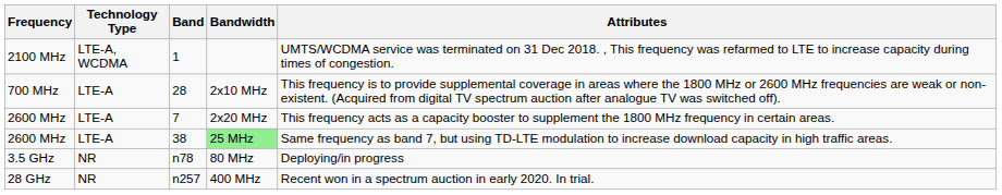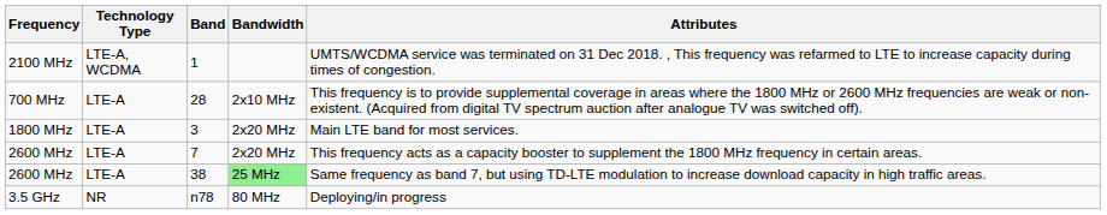+ row: 1800 MHz | LTE-A | 3 | 2x20 MHz | Main LTE band for most services.
- row: 28 GHz | NR | n257 | 400 MHz | Recent won in a spectrum auction in early 2020. In trial.
